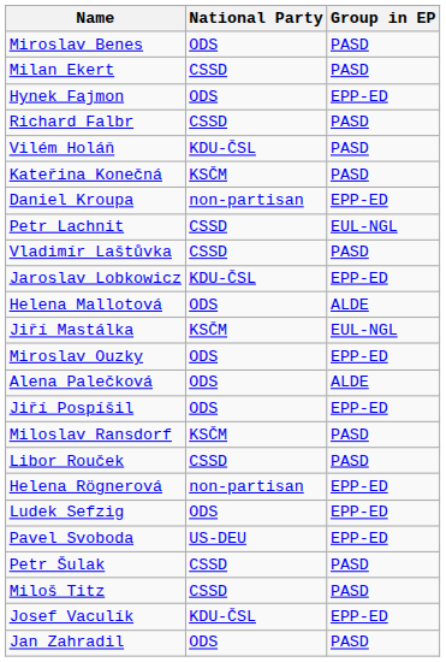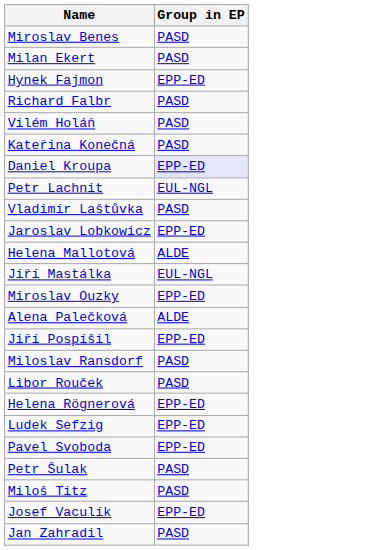- column: National Party | ODS | CSSD | ODS | CSSD | KDU-ČSL | KSČM | non-partisan | CSSD | CSSD | KDU-ČSL | ODS | KSČM | ODS | ODS | ODS | KSČM | CSSD | non-partisan | ODS | US-DEU | CSSD | CSSD | KDU-ČSL | ODS
Daniel Kroupa | Group in EP: no background -> lavender background
